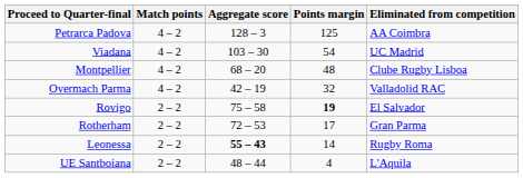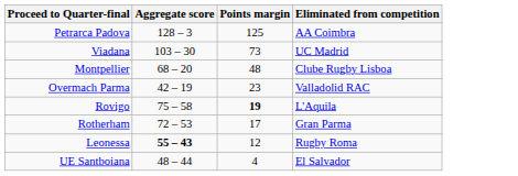- column: Match points | 4 – 2 | 4 – 2 | 4 – 2 | 4 – 2 | 2 – 2 | 2 – 2 | 2 – 2 | 2 – 2
Viadana | Points margin: 54 -> 73
Overmach Parma | Points margin: 32 -> 23
Rovigo | Eliminated from competition: El Salvador -> L'Aquila
Leonessa | Points margin: 14 -> 12
UE Santboiana | Eliminated from competition: L'Aquila -> El Salvador
